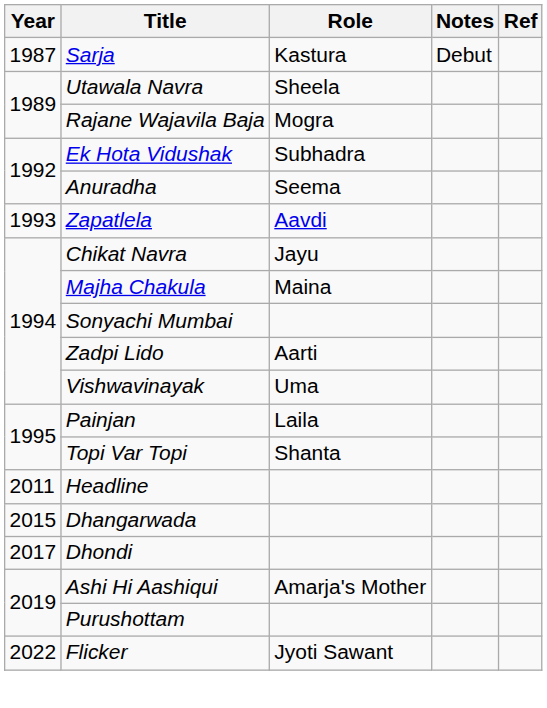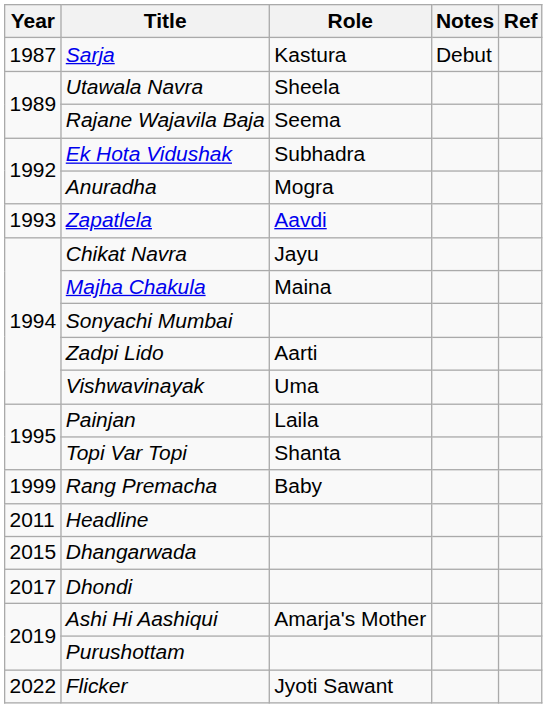Rajane Wajavila Baja | Role: Mogra -> Seema
Anuradha | Role: Seema -> Mogra
+ row: 1999 | Rang Premacha | Baby
